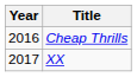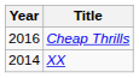XX | Year: 2017 -> 2014
